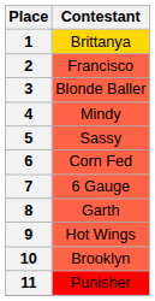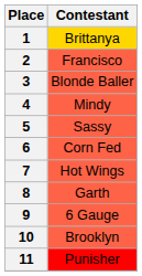7 | Contestant: 6 Gauge -> Hot Wings
9 | Contestant: Hot Wings -> 6 Gauge
